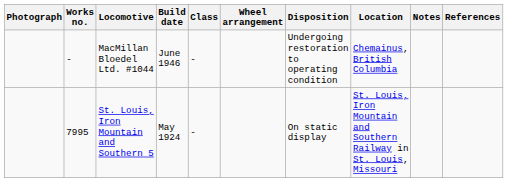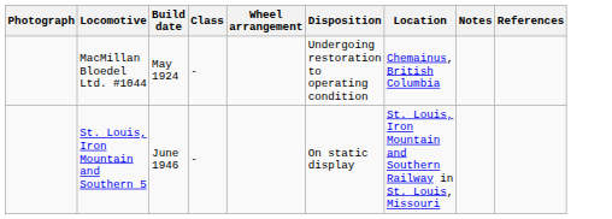- column: Works no. | - | 7995
MacMillan Bloedel Ltd. #1044 | Build date: June 1946 -> May 1924
St. Louis, Iron Mountain and Southern 5 | Build date: May 1924 -> June 1946
